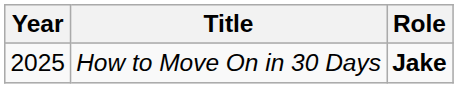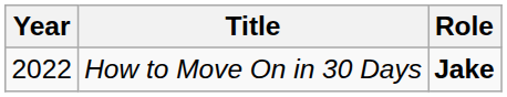How to Move On in 30 Days | Year: 2025 -> 2022
